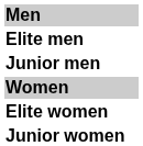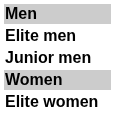- row: Junior women
